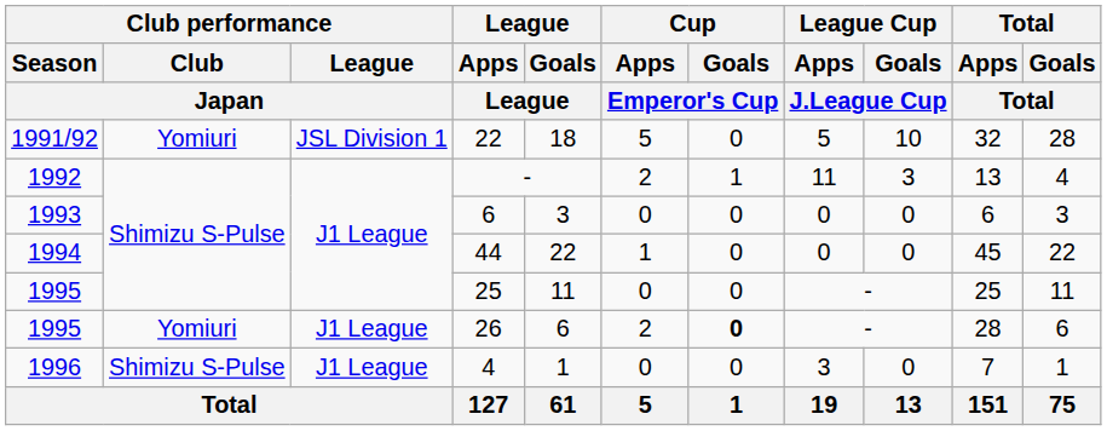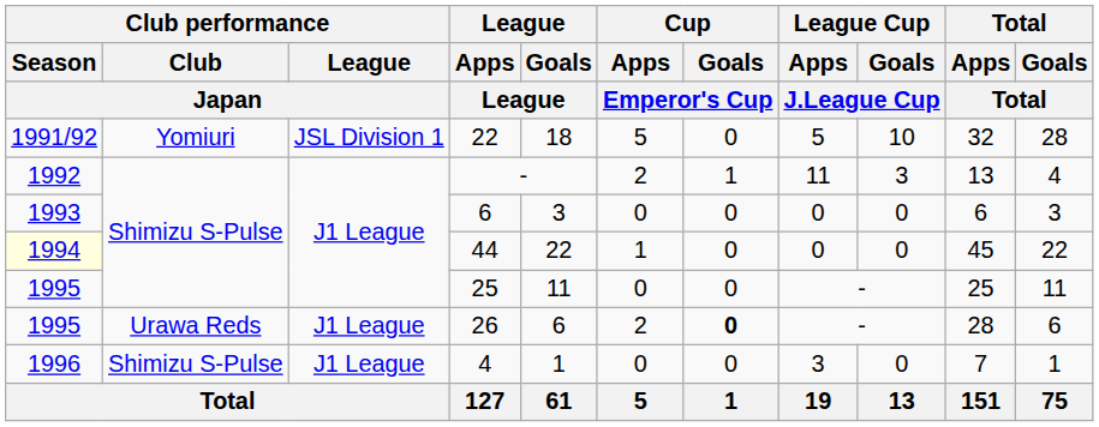44 | Club performance / Season / Japan: no background -> lightyellow background
26 | Club performance / Club / Japan: Yomiuri -> Urawa Reds
